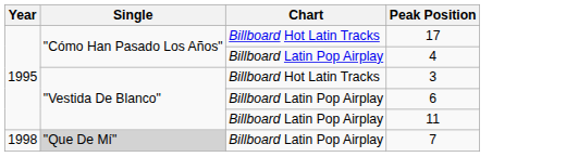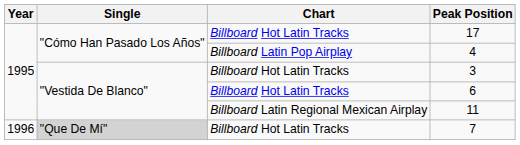6 | Chart: Billboard Latin Pop Airplay -> Billboard Hot Latin Tracks
11 | Chart: Billboard Latin Pop Airplay -> Billboard Latin Regional Mexican Airplay
7 | Year: 1998 -> 1996
7 | Chart: Billboard Latin Pop Airplay -> Billboard Hot Latin Tracks
